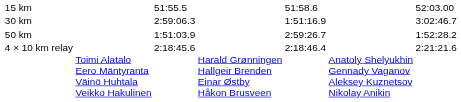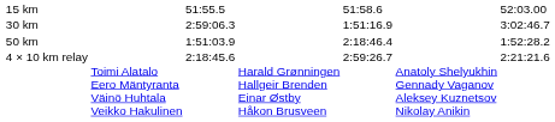50 km | column 5: 2:59:26.7 -> 2:18:46.4
4 × 10 km relay | column 5: 2:18:46.4 -> 2:59:26.7
